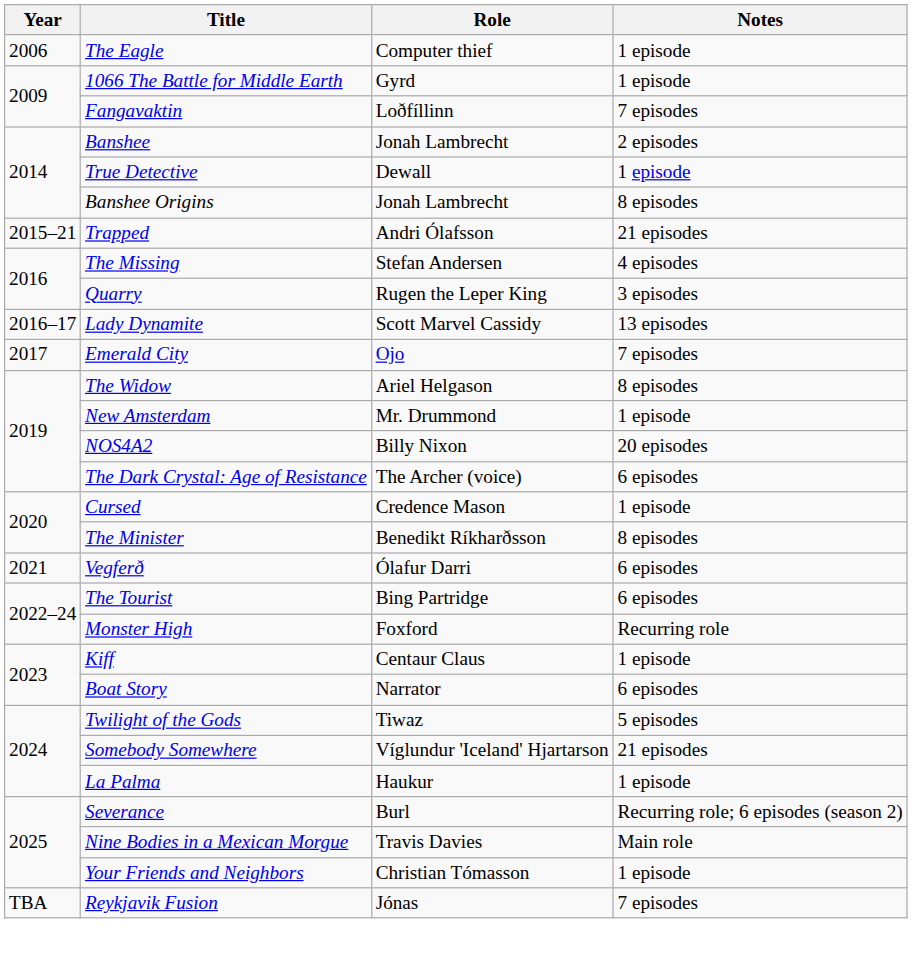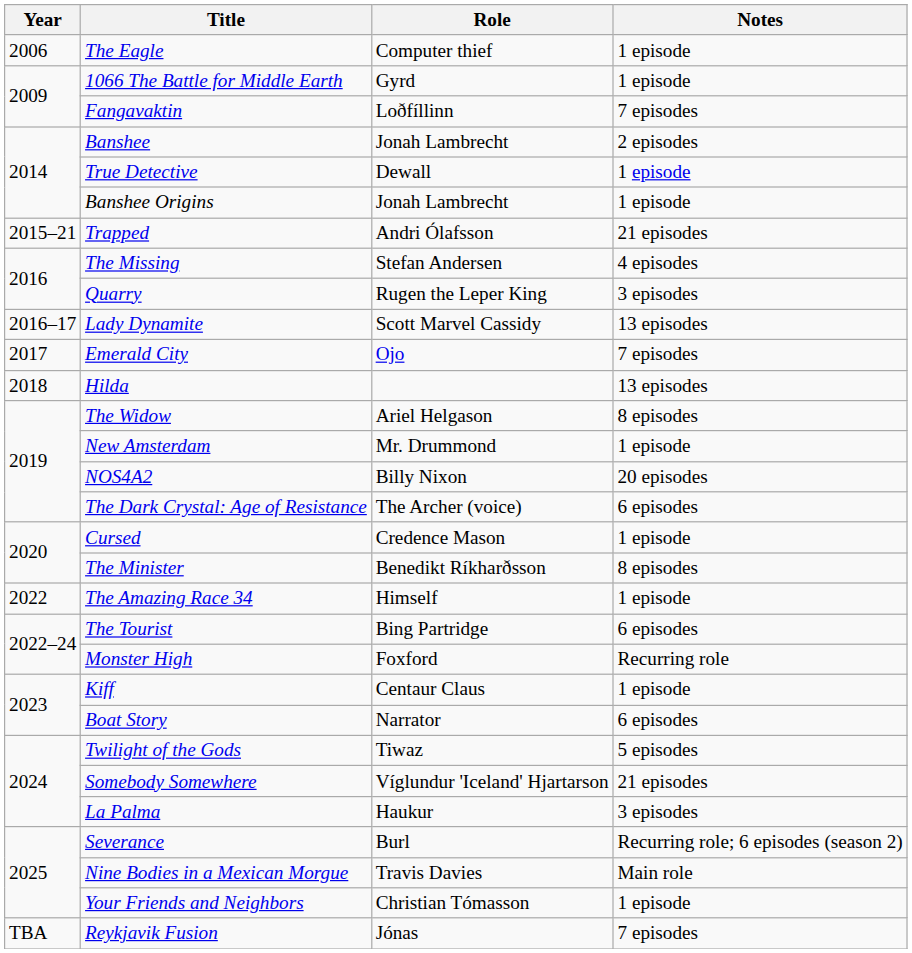Banshee Origins | Notes: 8 episodes -> 1 episode
+ row: 2018 | Hilda | 13 episodes
- row: 2021 | Vegferð | Ólafur Darri | 6 episodes
+ row: 2022 | The Amazing Race 34 | Himself | 1 episode
La Palma | Notes: 1 episode -> 3 episodes
